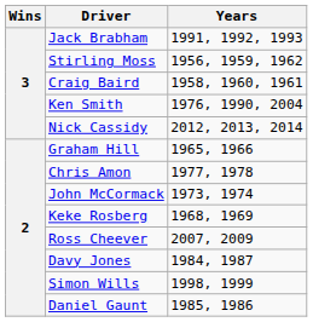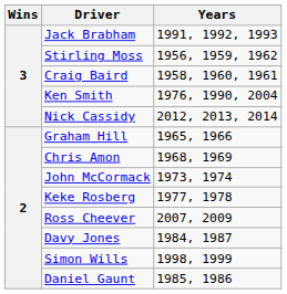Chris Amon | Years: 1977, 1978 -> 1968, 1969
Keke Rosberg | Years: 1968, 1969 -> 1977, 1978
